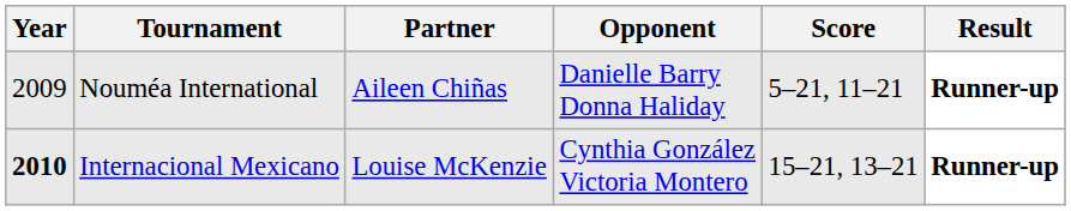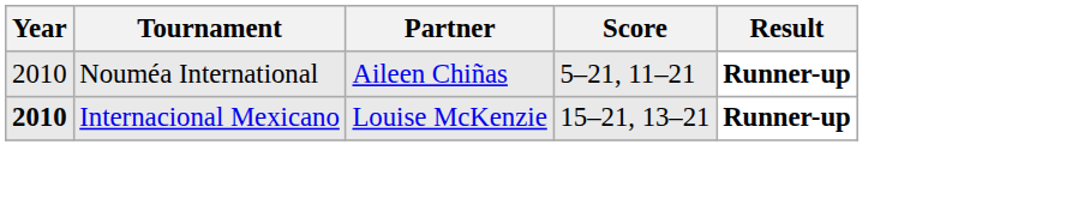- column: Opponent | Danielle Barry Donna Haliday | Cynthia González Victoria Montero
Nouméa International | Year: 2009 -> 2010
